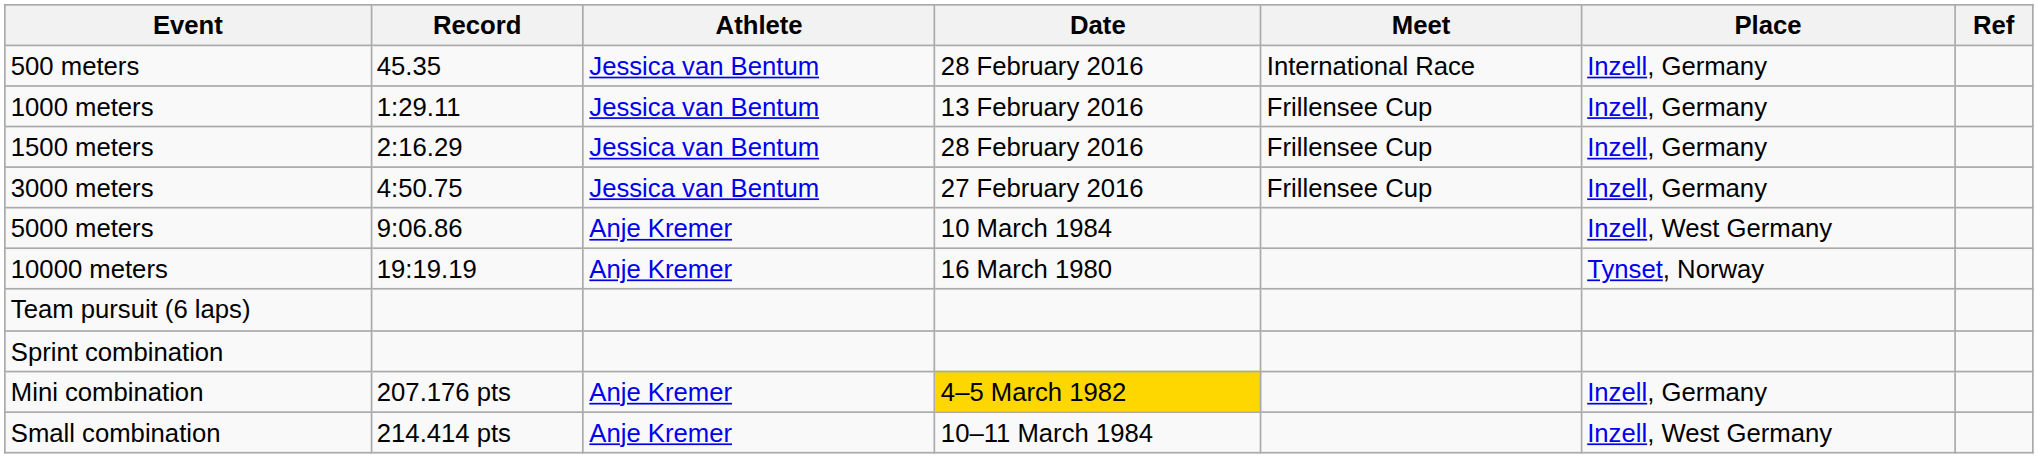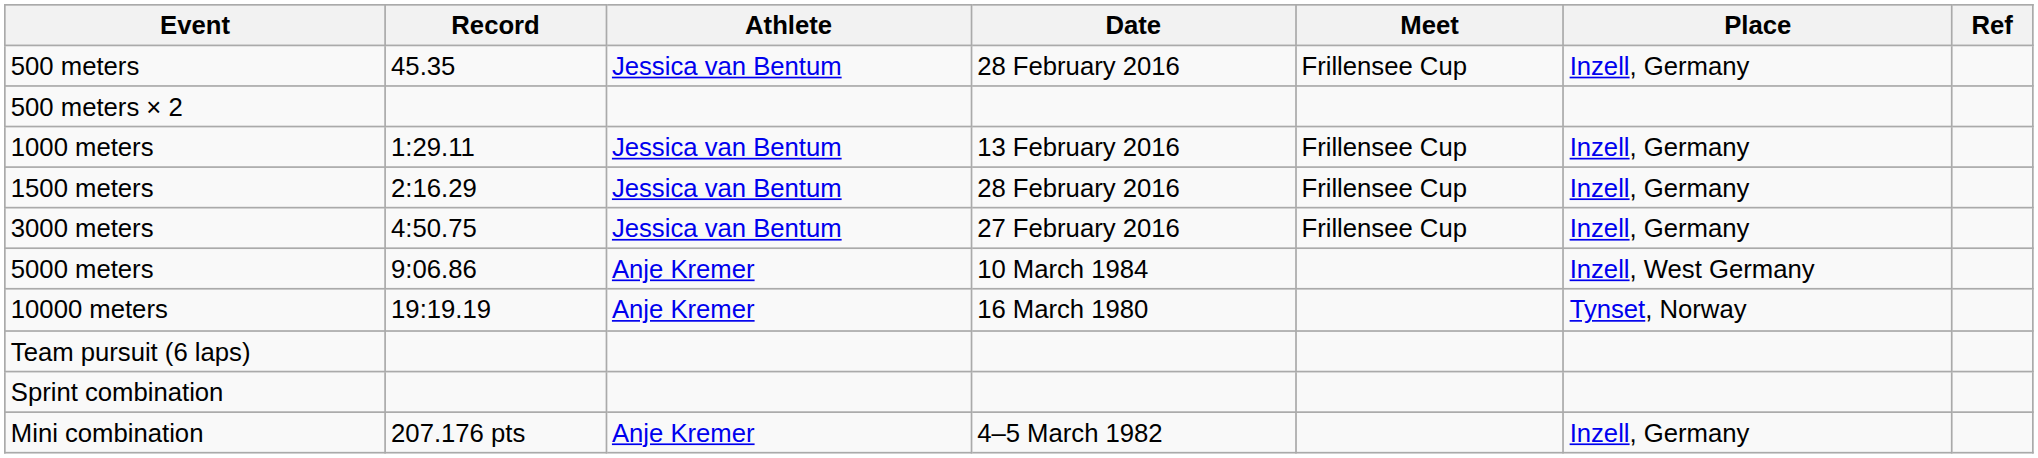500 meters | Meet: International Race -> Frillensee Cup
+ row: 500 meters × 2
Mini combination | Date: gold background -> no background
- row: Small combination | 214.414 pts | Anje Kremer | 10–11 March 1984 | Inzell, West Germany
